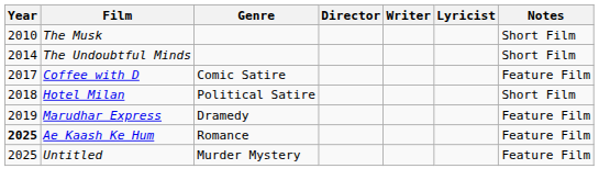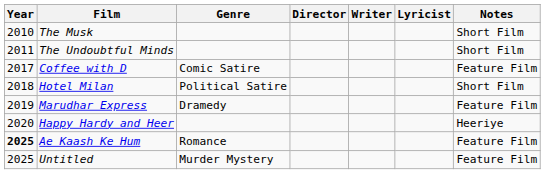The Undoubtful Minds | Year: 2014 -> 2011
+ row: 2020 | Happy Hardy and Heer | Heeriye
